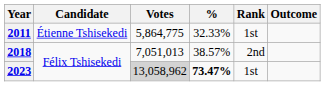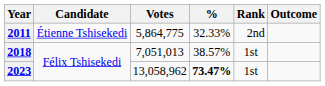2011 | Rank: 1st -> 2nd
2018 | Rank: 2nd -> 1st
2023 | Votes: lightgrey background -> no background
